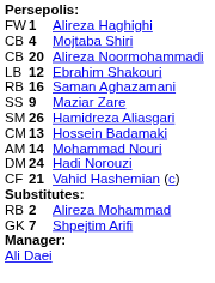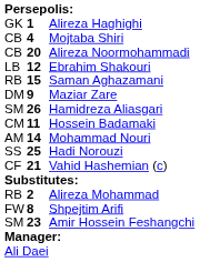Alireza Haghighi | column 1: FW -> GK
Saman Aghazamani | column 2: 16 -> 15
Maziar Zare | column 1: SS -> DM
Hossein Badamaki | column 2: 13 -> 11
Hadi Norouzi | column 1: DM -> SS
Hadi Norouzi | column 2: 24 -> 25
Shpejtim Arifi | column 1: GK -> FW
Shpejtim Arifi | column 2: 7 -> 8
+ row: SM | 23 | Amir Hossein Feshangchi
